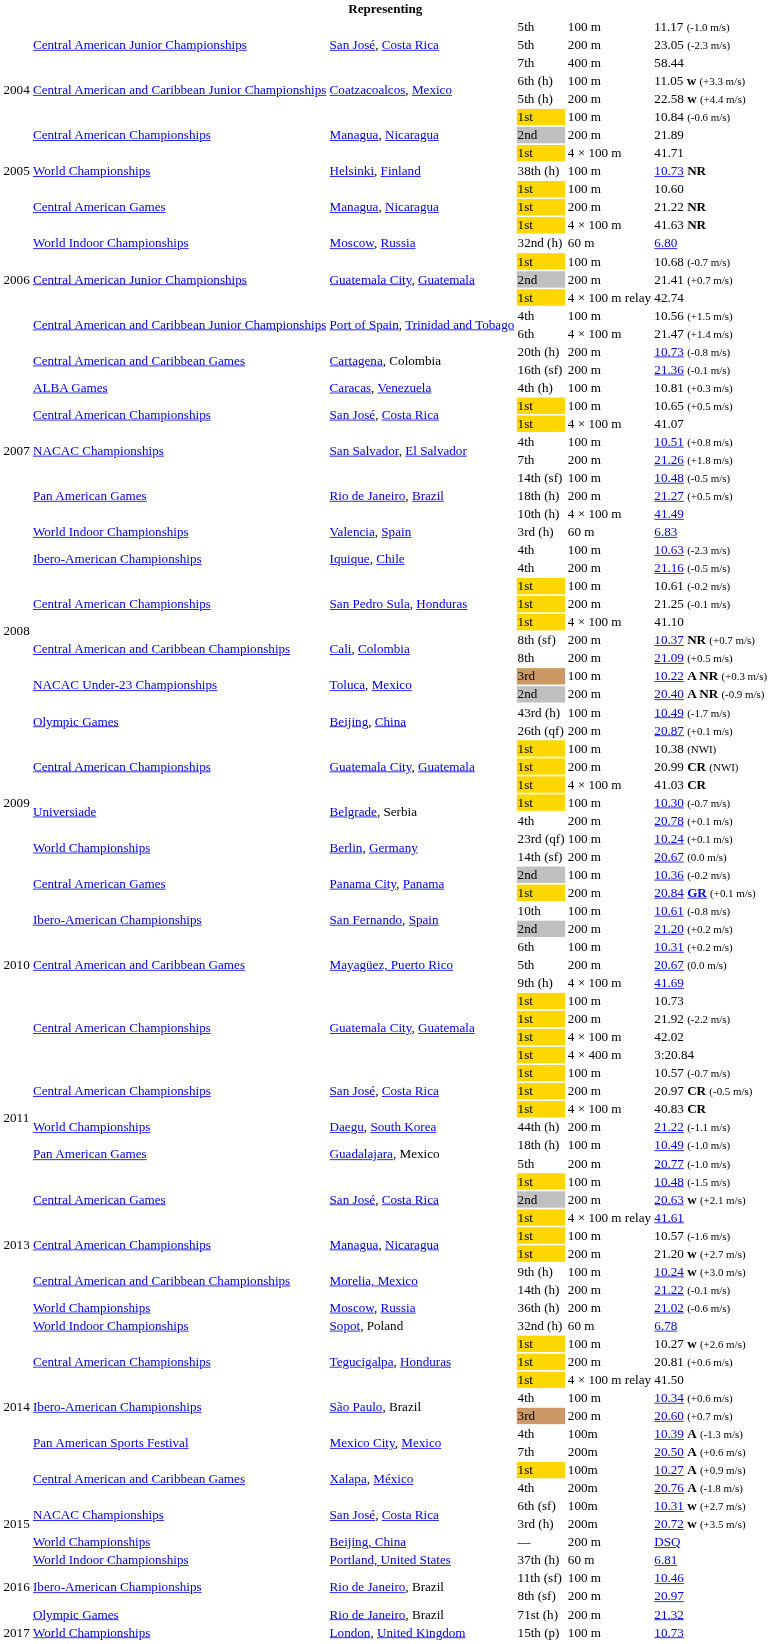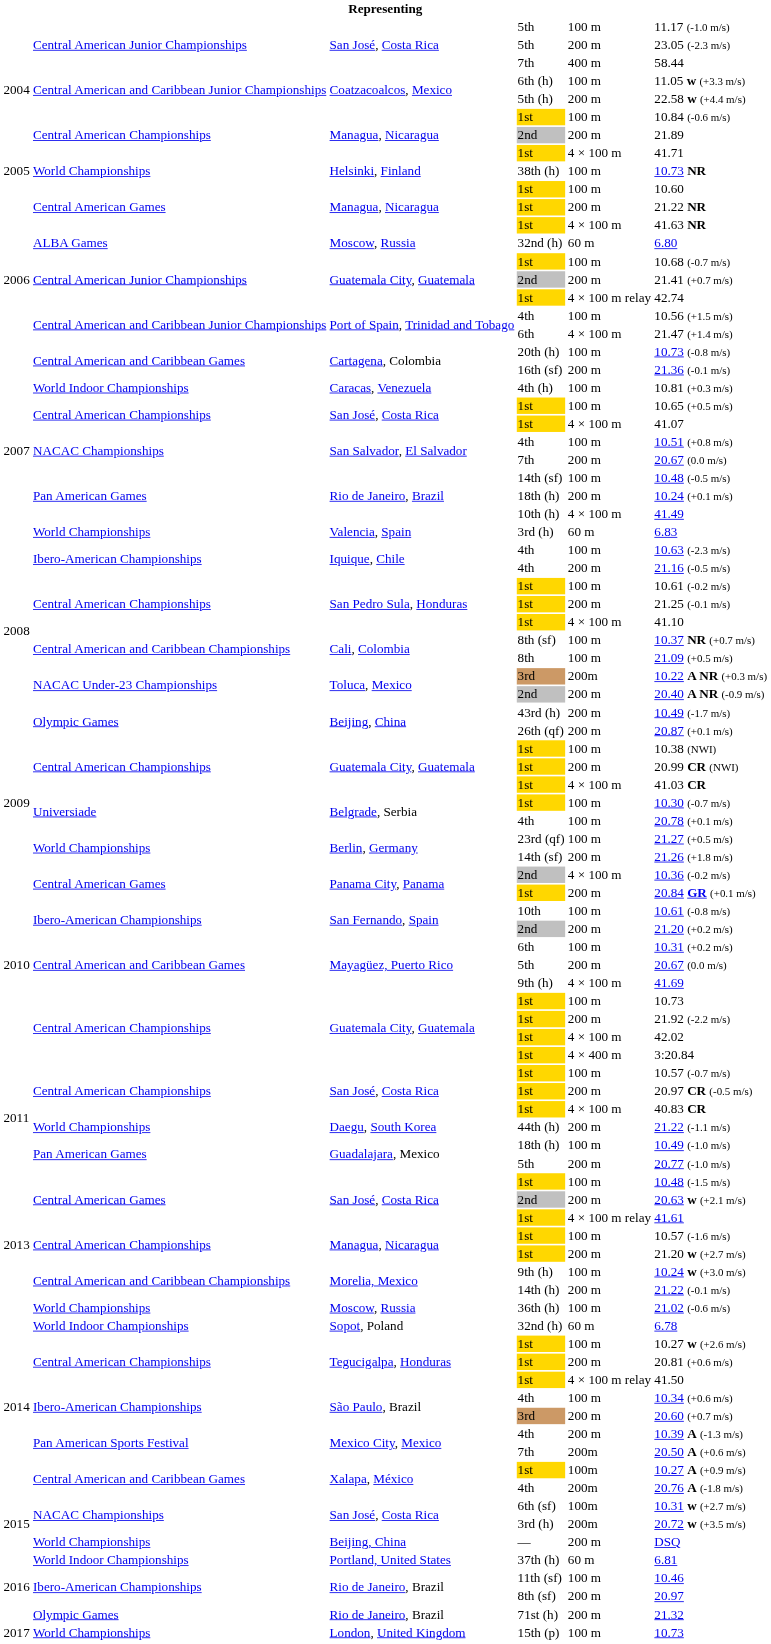Moscow, Russia / 32nd (h) | column 2: World Indoor Championships -> ALBA Games
20th (h) | column 5: 200 m -> 100 m
4th (h) | column 2: ALBA Games -> World Indoor Championships
San Salvador, El Salvador / 7th | column 6: 21.26 (+1.8 m/s) -> 20.67 (0.0 m/s)
Rio de Janeiro, Brazil / 18th (h) | column 6: 21.27 (+0.5 m/s) -> 10.24 (+0.1 m/s)
Valencia, Spain / 3rd (h) | column 2: World Indoor Championships -> World Championships
Cali, Colombia / 8th (sf) | column 5: 200 m -> 100 m
8th | column 5: 200 m -> 100 m
Toluca, Mexico / 3rd | column 5: 100 m -> 200m
43rd (h) | column 5: 100 m -> 200 m
Belgrade, Serbia / 4th | column 5: 200 m -> 100 m
23rd (qf) | column 6: 10.24 (+0.1 m/s) -> 21.27 (+0.5 m/s)
Berlin, Germany / 14th (sf) | column 6: 20.67 (0.0 m/s) -> 21.26 (+1.8 m/s)
Panama City, Panama / 2nd | column 5: 100 m -> 4 × 100 m
36th (h) | column 5: 200 m -> 100 m
Mexico City, Mexico / 4th | column 5: 100m -> 200 m
